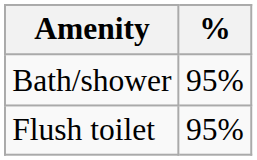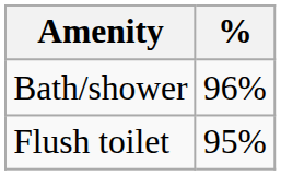Bath/shower | %: 95% -> 96%
